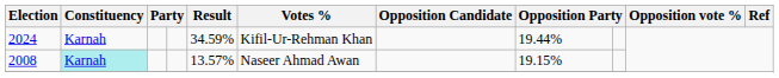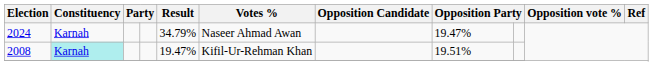2024 | Result: 34.59% -> 34.79%
2024 | Votes %: Kifil-Ur-Rehman Khan -> Naseer Ahmad Awan
2024 | column 8: 19.44% -> 19.47%
2008 | Result: 13.57% -> 19.47%
2008 | Votes %: Naseer Ahmad Awan -> Kifil-Ur-Rehman Khan
2008 | column 8: 19.15% -> 19.51%
